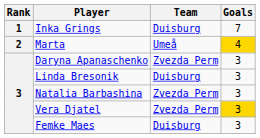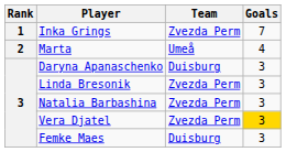Inka Grings | Team: Duisburg -> Zvezda Perm
Marta | Goals: gold background -> no background
Daryna Apanaschenko | Team: Zvezda Perm -> Duisburg
Linda Bresonik | Team: Duisburg -> Zvezda Perm
